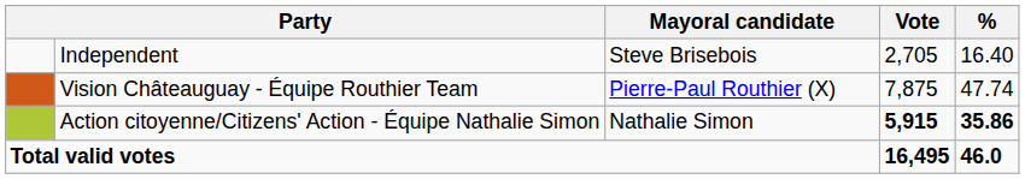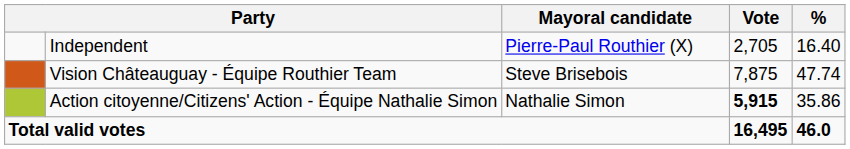Independent | Mayoral candidate: Steve Brisebois -> Pierre-Paul Routhier (X)
Vision Châteauguay - Équipe Routhier Team | Mayoral candidate: Pierre-Paul Routhier (X) -> Steve Brisebois
Action citoyenne/Citizens' Action - Équipe Nathalie Simon | %: bold -> normal
